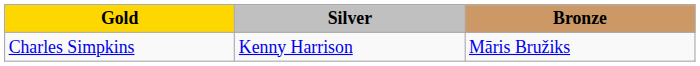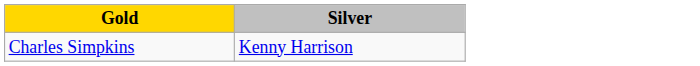- column: Bronze | Māris Bružiks
